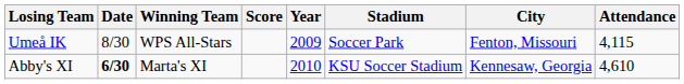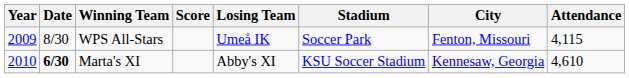columns swapped: Year <-> Losing Team
